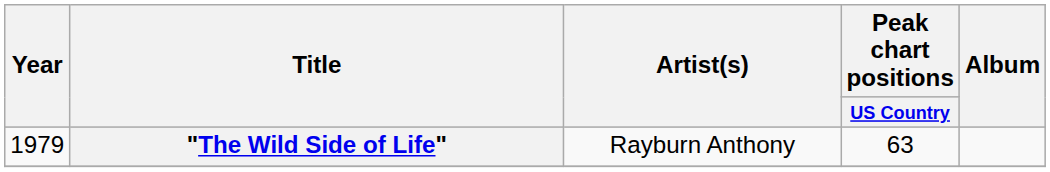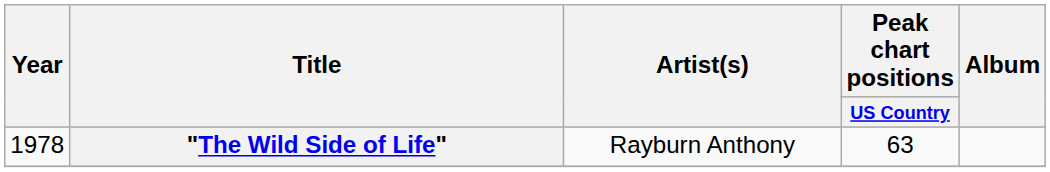"The Wild Side of Life" | Year: 1979 -> 1978
